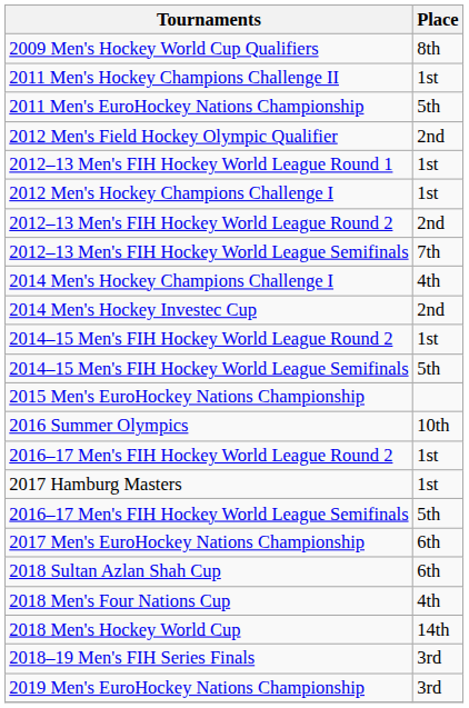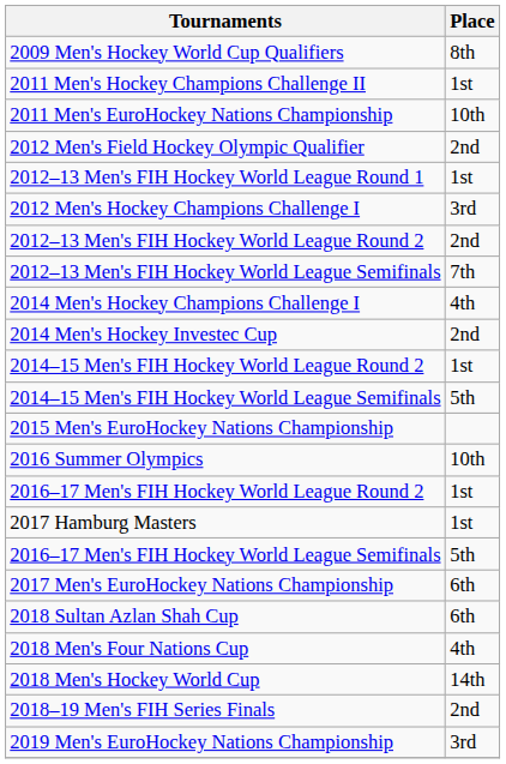2011 Men's EuroHockey Nations Championship | Place: 5th -> 10th
2012 Men's Hockey Champions Challenge I | Place: 1st -> 3rd
2018–19 Men's FIH Series Finals | Place: 3rd -> 2nd
